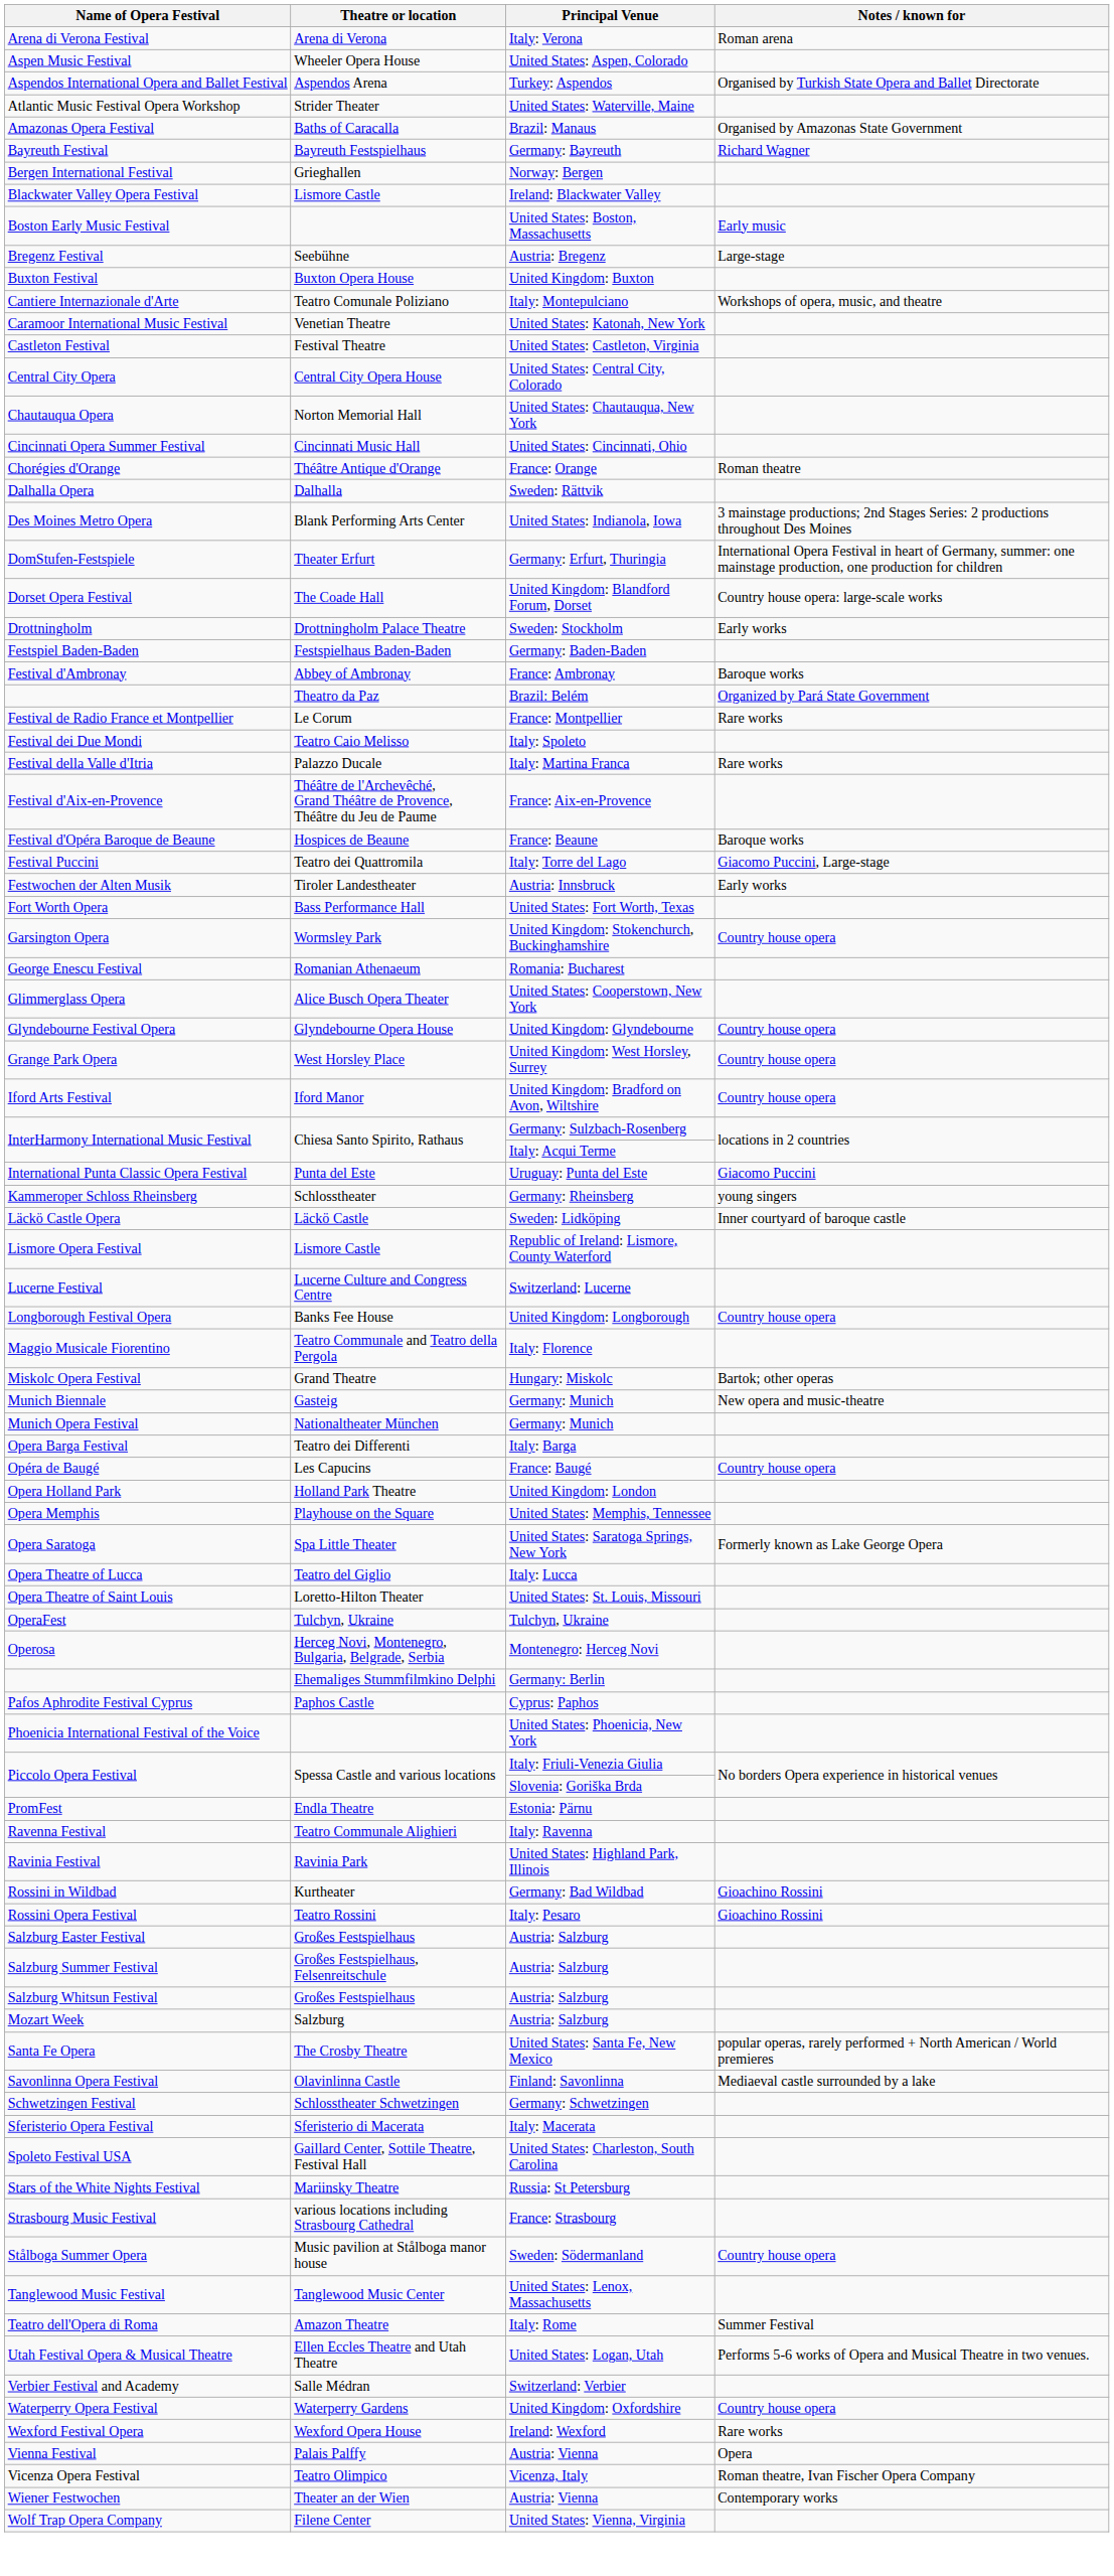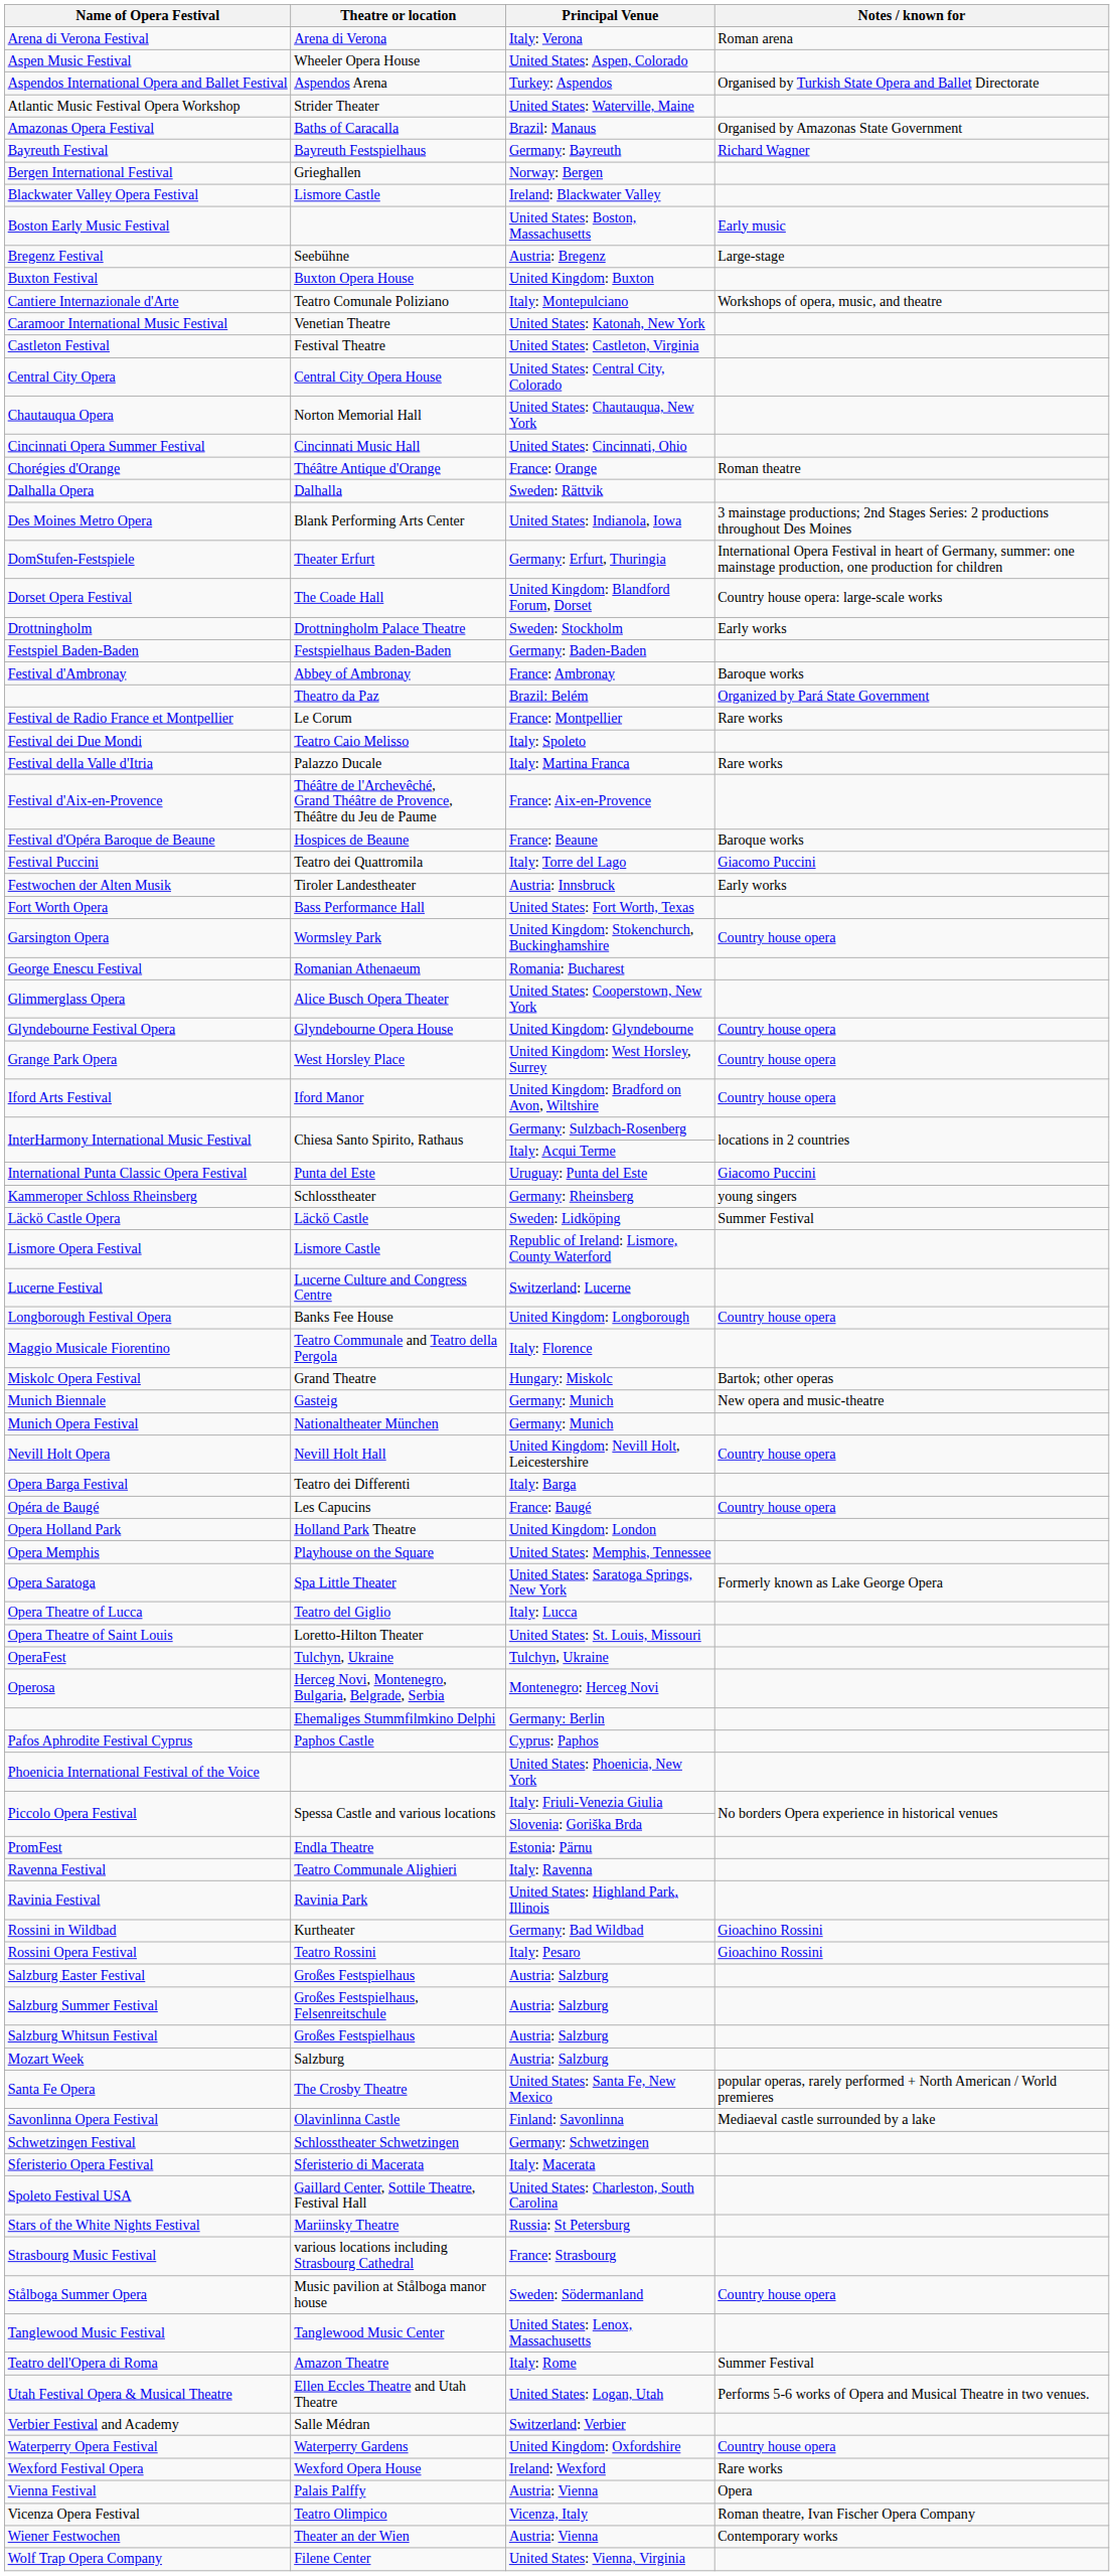Festival Puccini | Notes / known for: Giacomo Puccini, Large-stage -> Giacomo Puccini
Läckö Castle Opera | Notes / known for: Inner courtyard of baroque castle -> Summer Festival
+ row: Nevill Holt Opera | Nevill Holt Hall | United Kingdom: Nevill Holt, Leicestershire | Country house opera
